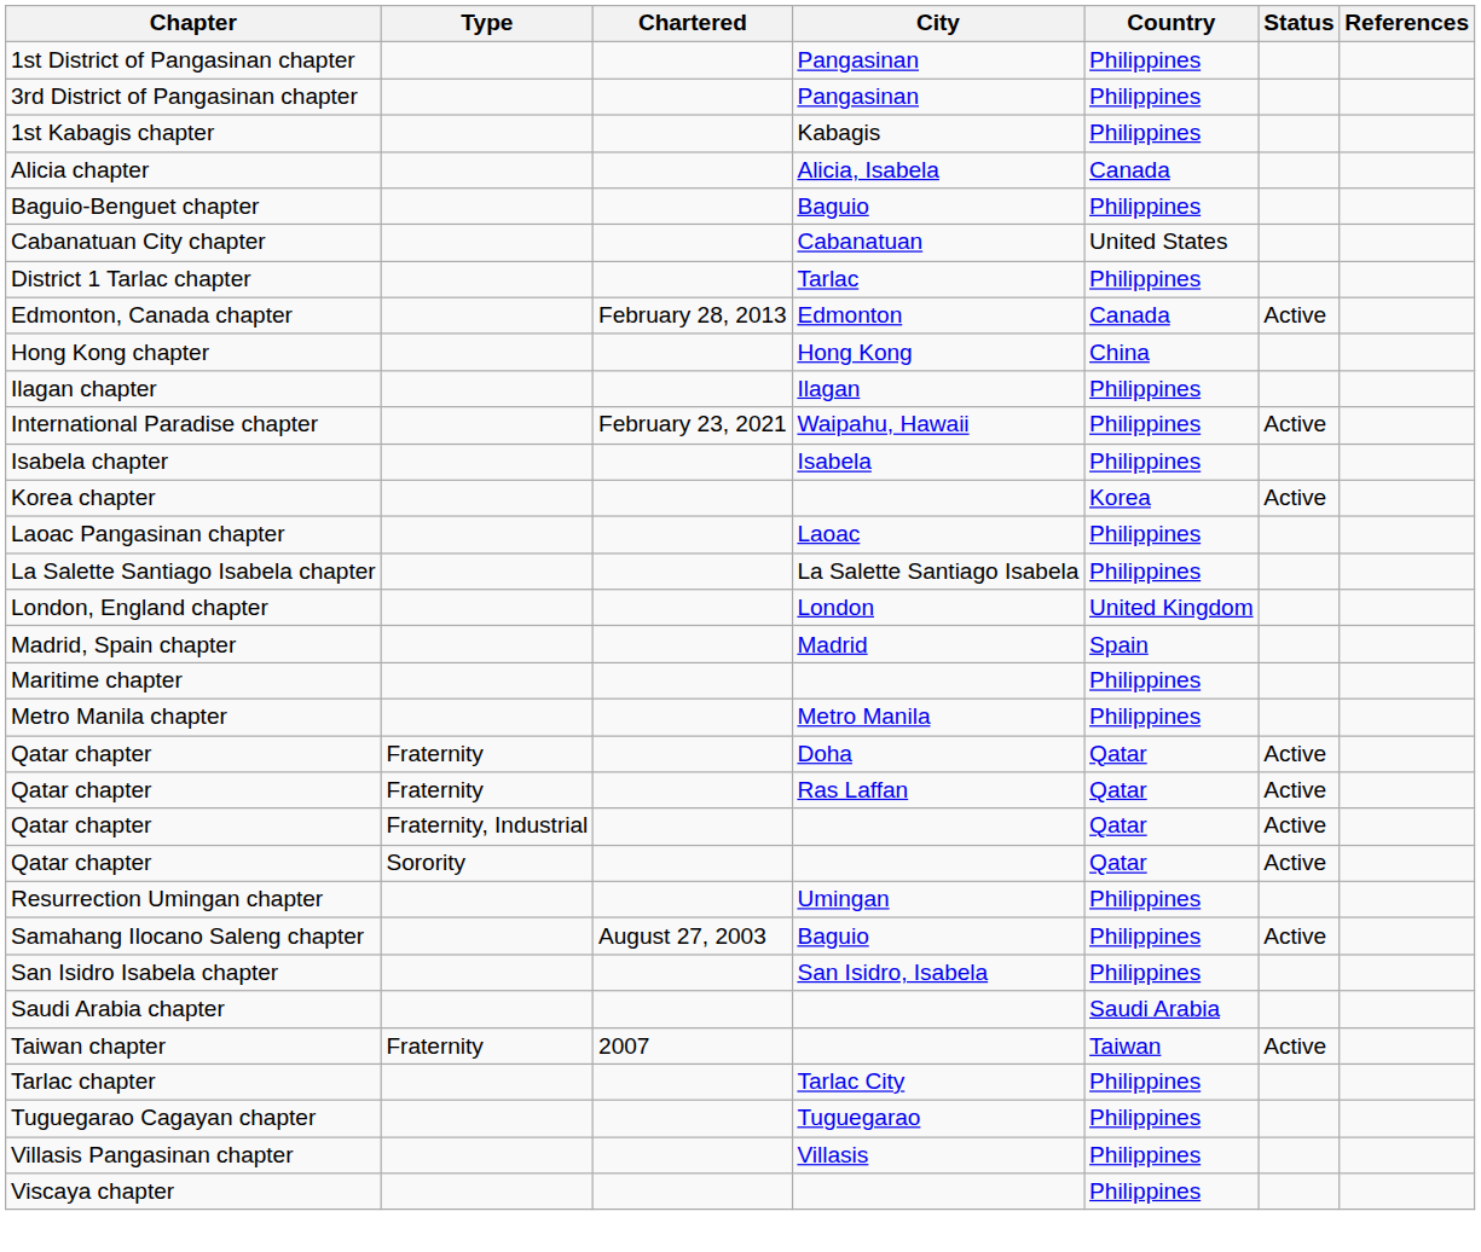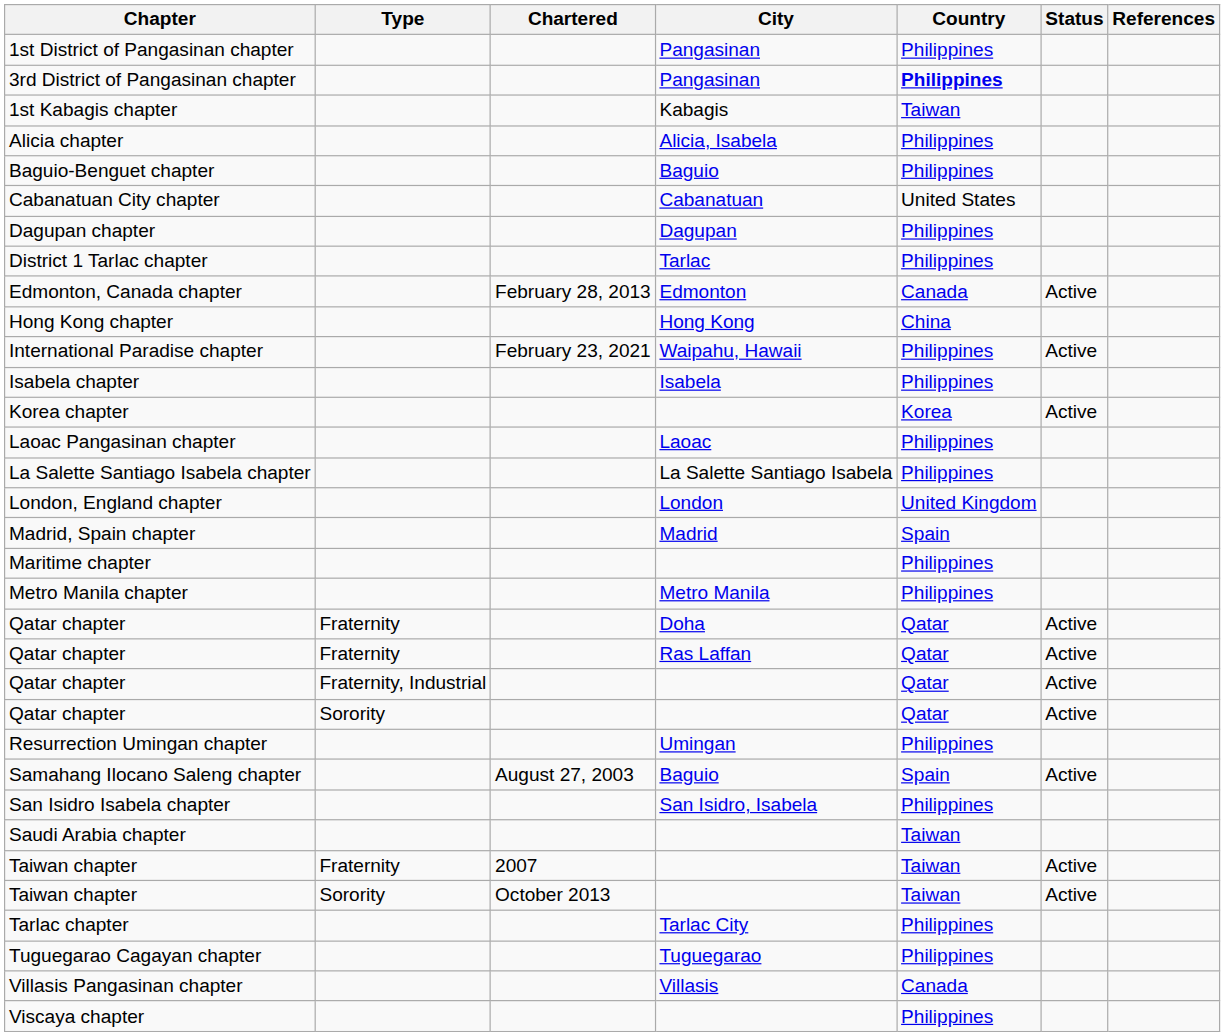3rd District of Pangasinan chapter | Country: normal -> bold
1st Kabagis chapter | Country: Philippines -> Taiwan
Alicia chapter | Country: Canada -> Philippines
+ row: Dagupan chapter | Dagupan | Philippines
- row: Ilagan chapter | Ilagan | Philippines
Samahang Ilocano Saleng chapter | Country: Philippines -> Spain
Saudi Arabia chapter | Country: Saudi Arabia -> Taiwan
+ row: Taiwan chapter | Sorority | October 2013 | Taiwan | Active
Villasis Pangasinan chapter | Country: Philippines -> Canada
